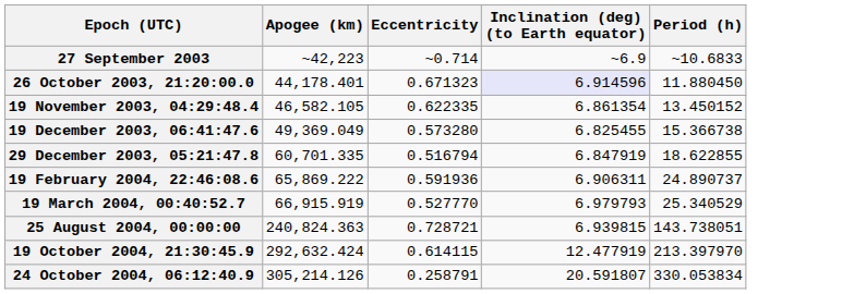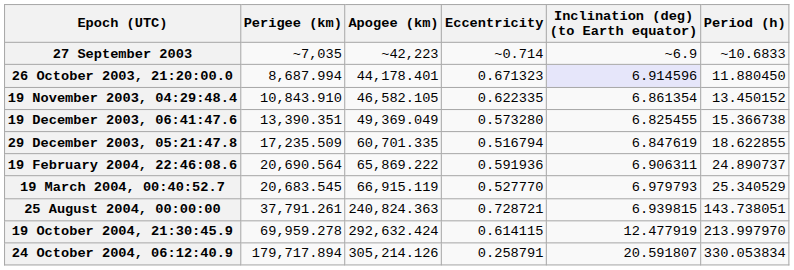+ column: Perigee (km) | ~7,035 | 8,687.994 | 10,843.910 | 13,390.351 | 17,235.509 | 20,690.564 | 20,683.545 | 37,791.261 | 69,959.278 | 179,717.894
29 December 2003, 05:21:47.8 | Inclination (deg) (to Earth equator): 6.847919 -> 6.847619
19 March 2004, 00:40:52.7 | Apogee (km): 66,915.919 -> 66,915.119
19 October 2004, 21:30:45.9 | Period (h): 213.397970 -> 213.997970
